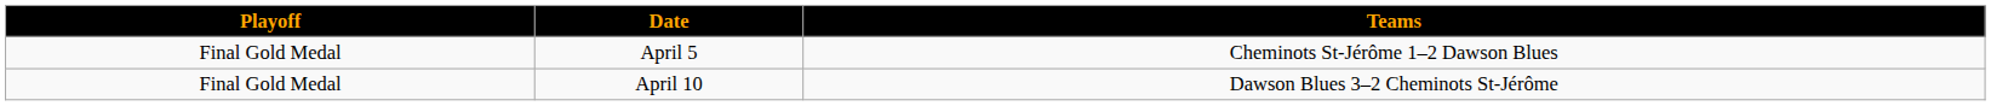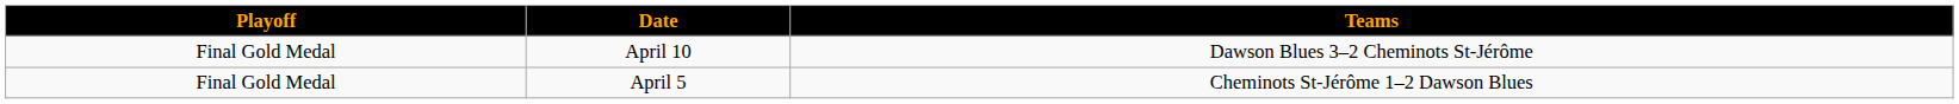rows swapped: April 5 <-> April 10
